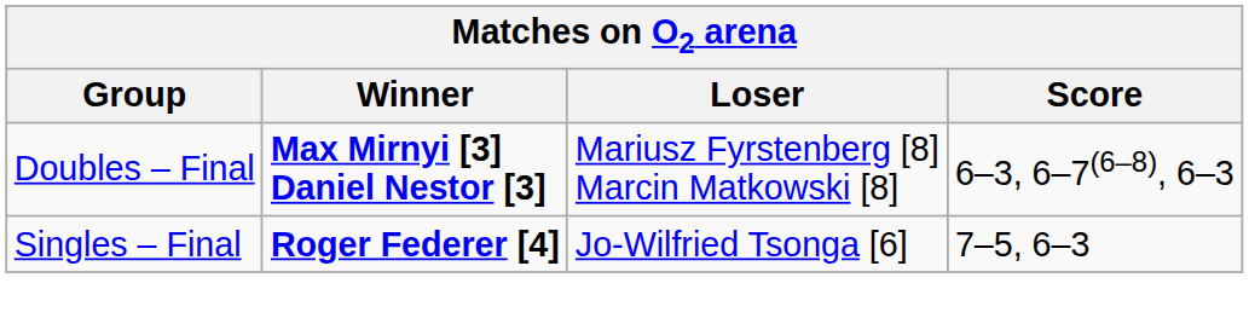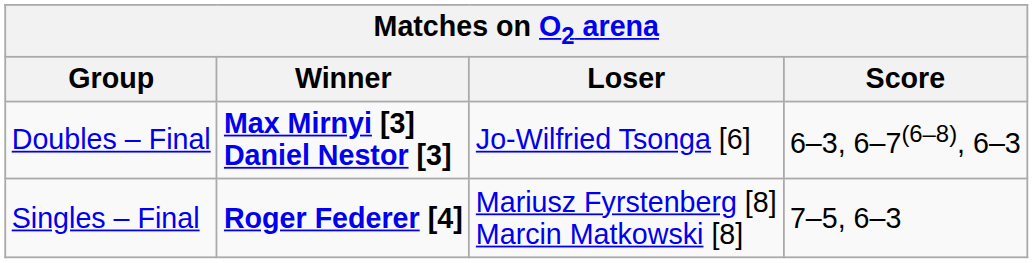Doubles – Final | Loser: Mariusz Fyrstenberg [8] Marcin Matkowski [8] -> Jo-Wilfried Tsonga [6]
Singles – Final | Loser: Jo-Wilfried Tsonga [6] -> Mariusz Fyrstenberg [8] Marcin Matkowski [8]
